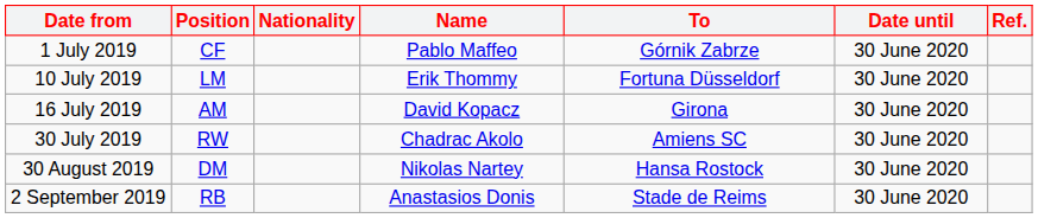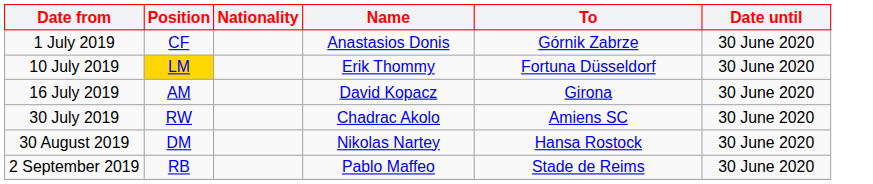- column: Ref.
1 July 2019 | Name: Pablo Maffeo -> Anastasios Donis
10 July 2019 | Position: no background -> gold background
2 September 2019 | Name: Anastasios Donis -> Pablo Maffeo
